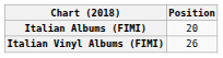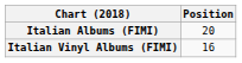Italian Vinyl Albums (FIMI) | Position: 26 -> 16
